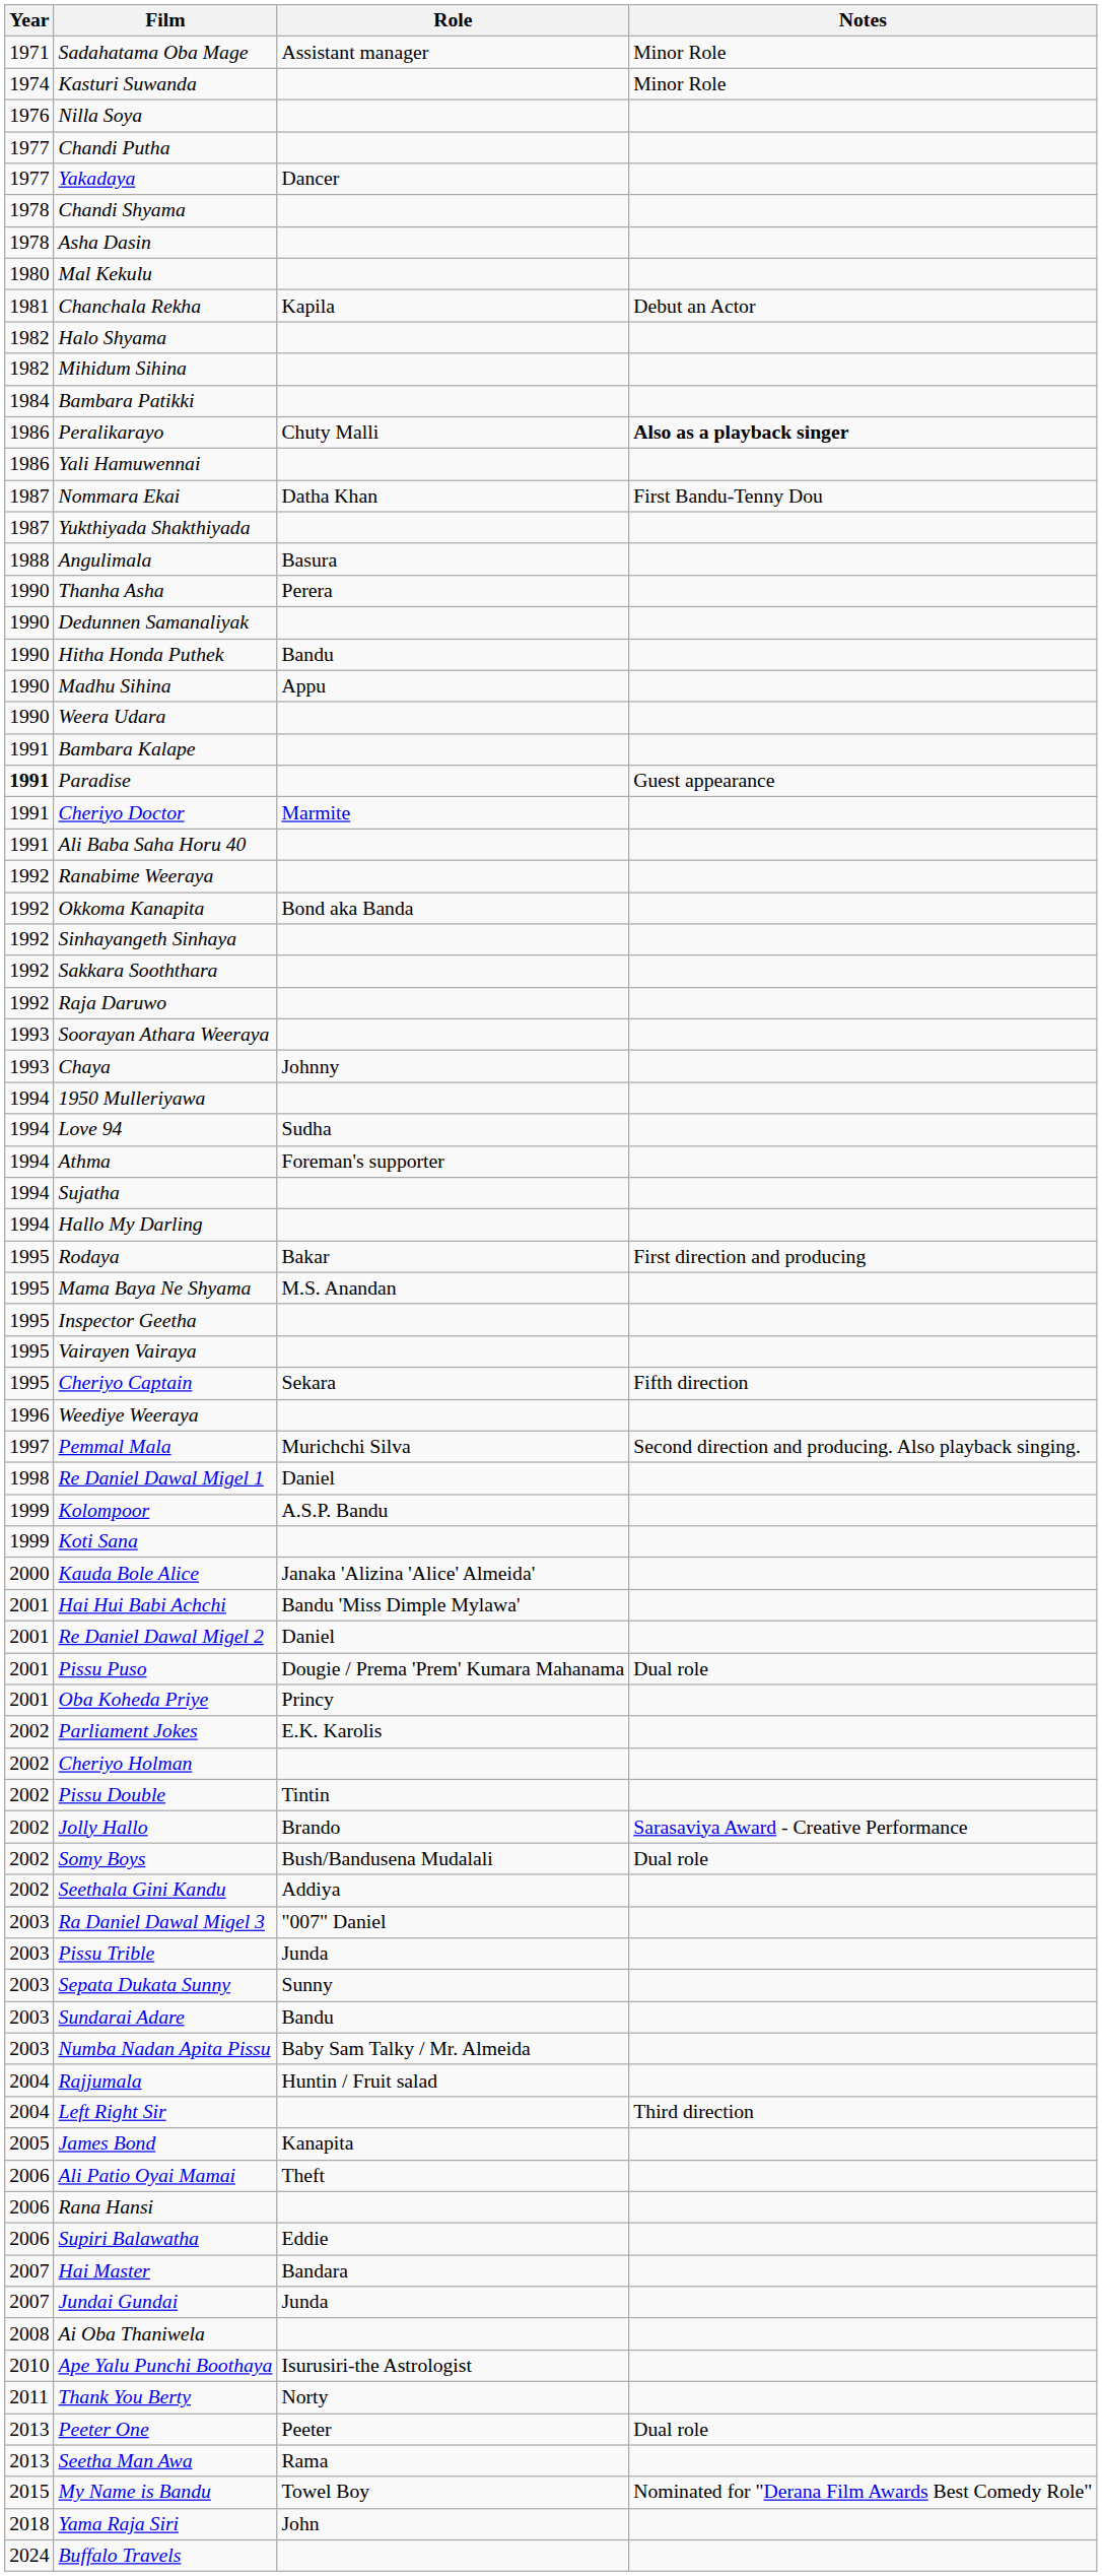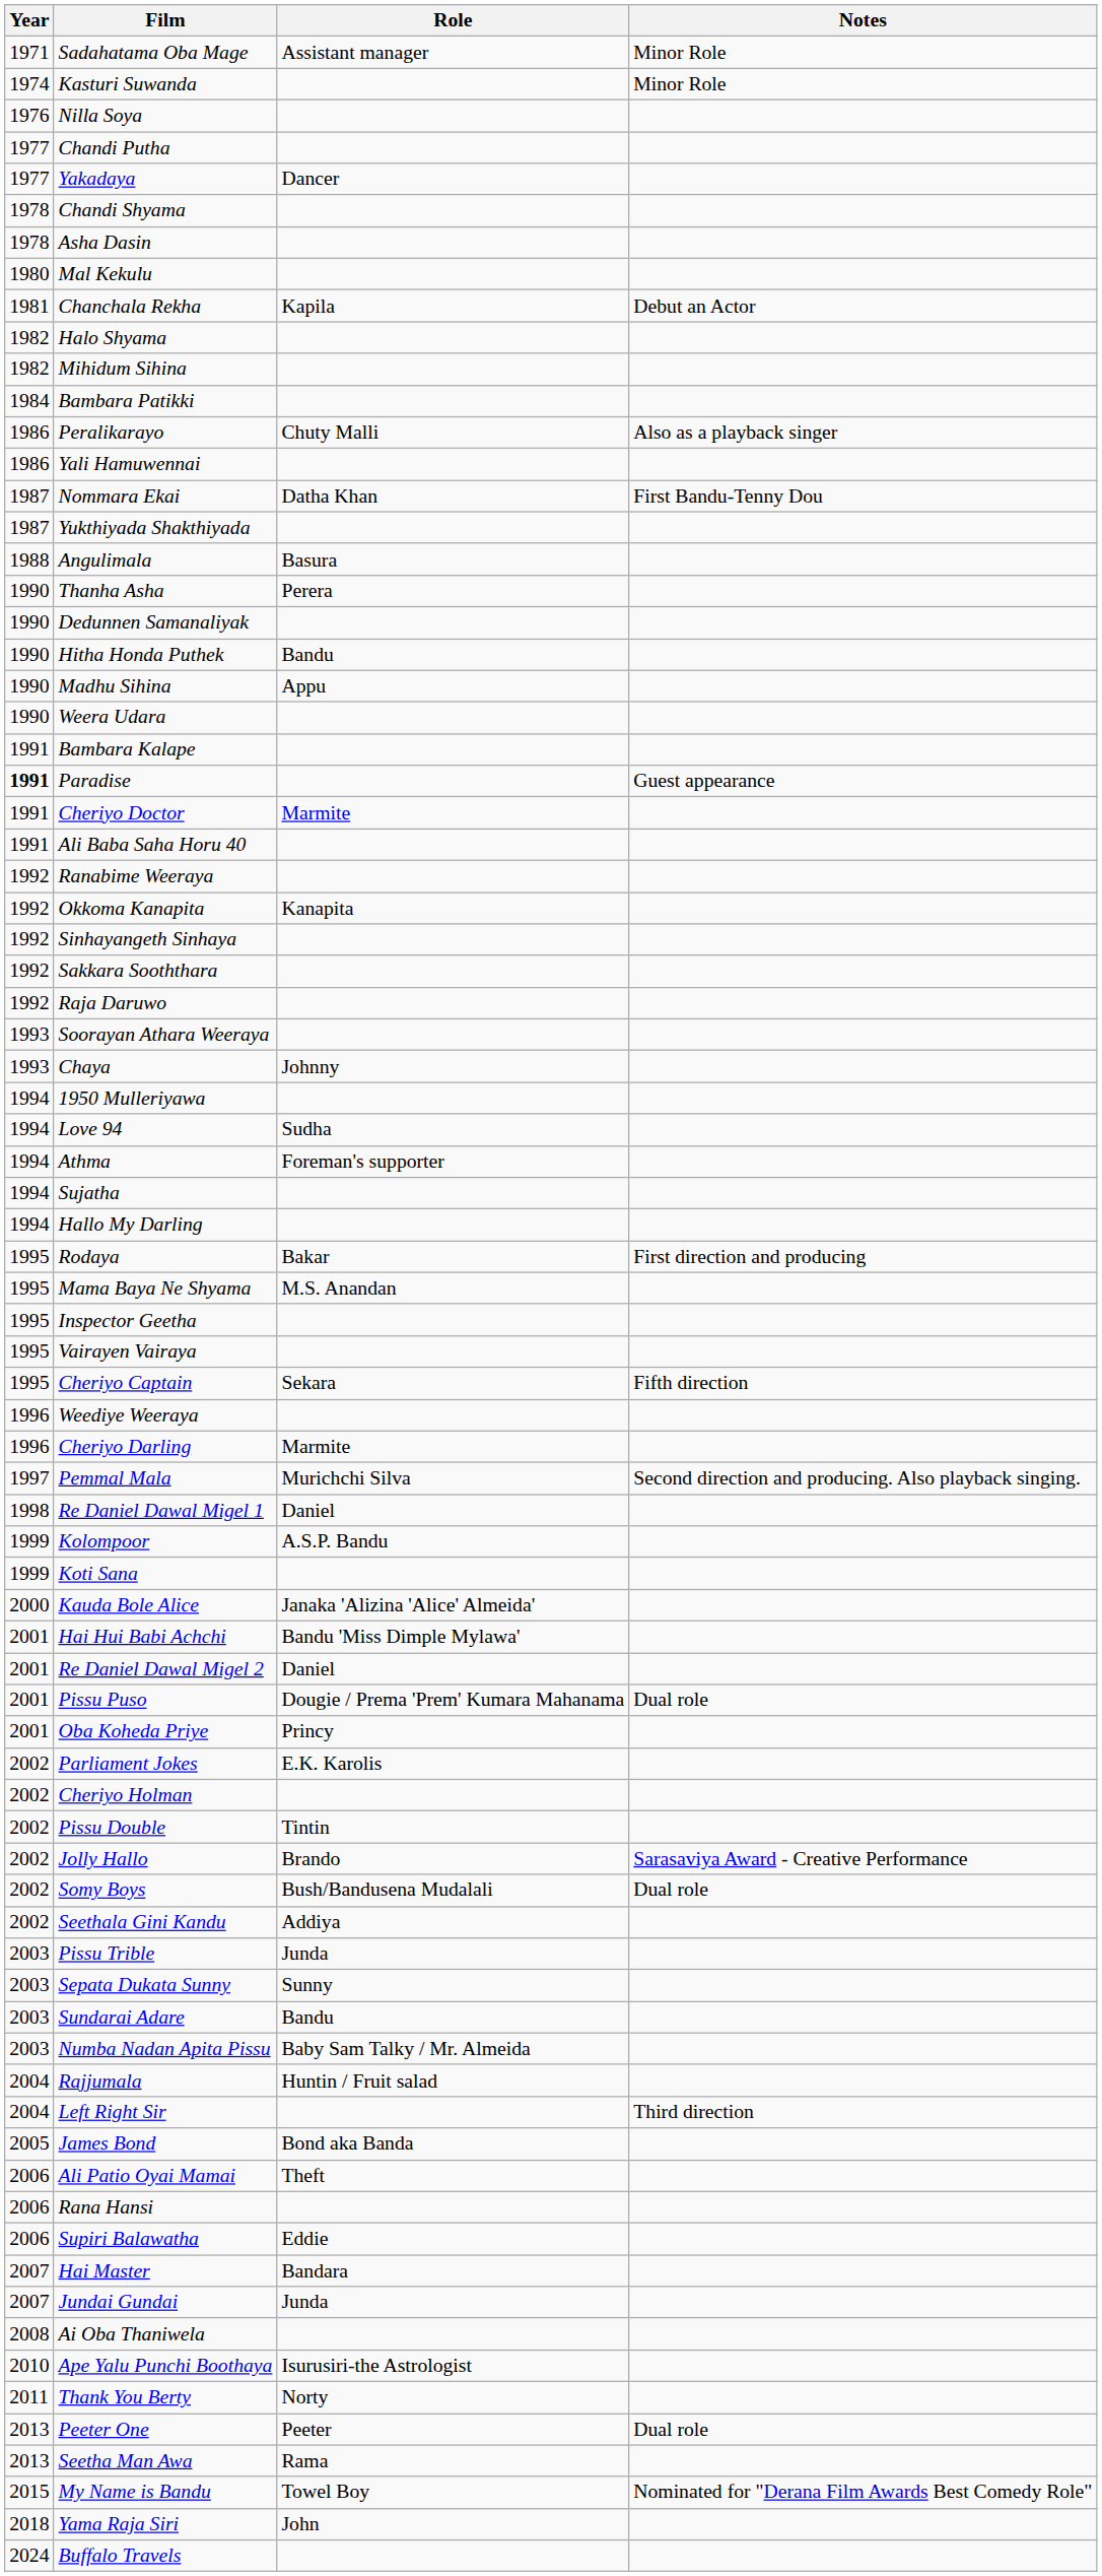Peralikarayo | Notes: bold -> normal
Okkoma Kanapita | Role: Bond aka Banda -> Kanapita
+ row: 1996 | Cheriyo Darling | Marmite
- row: 2003 | Ra Daniel Dawal Migel 3 | "007" Daniel
James Bond | Role: Kanapita -> Bond aka Banda
